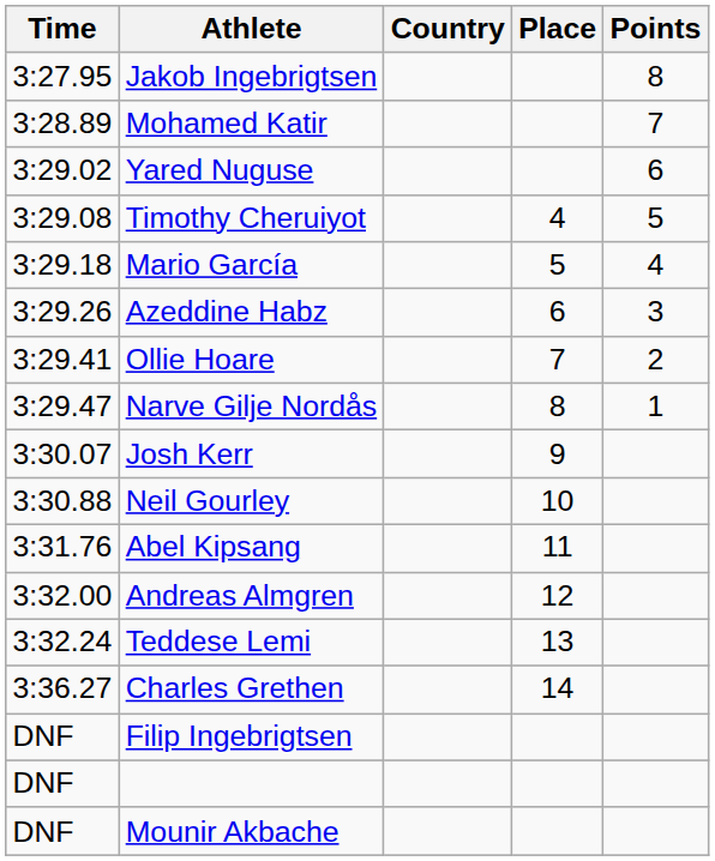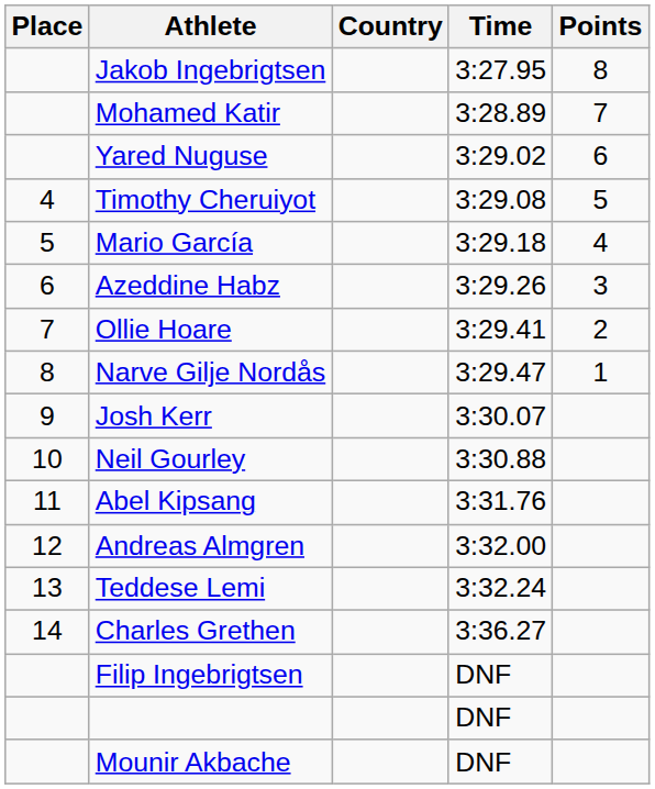columns swapped: Place <-> Time
